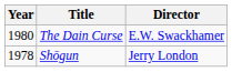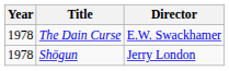The Dain Curse | Year: 1980 -> 1978
